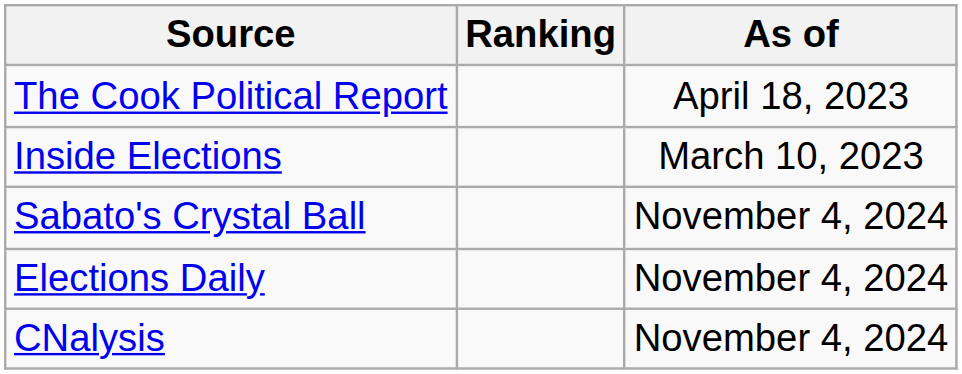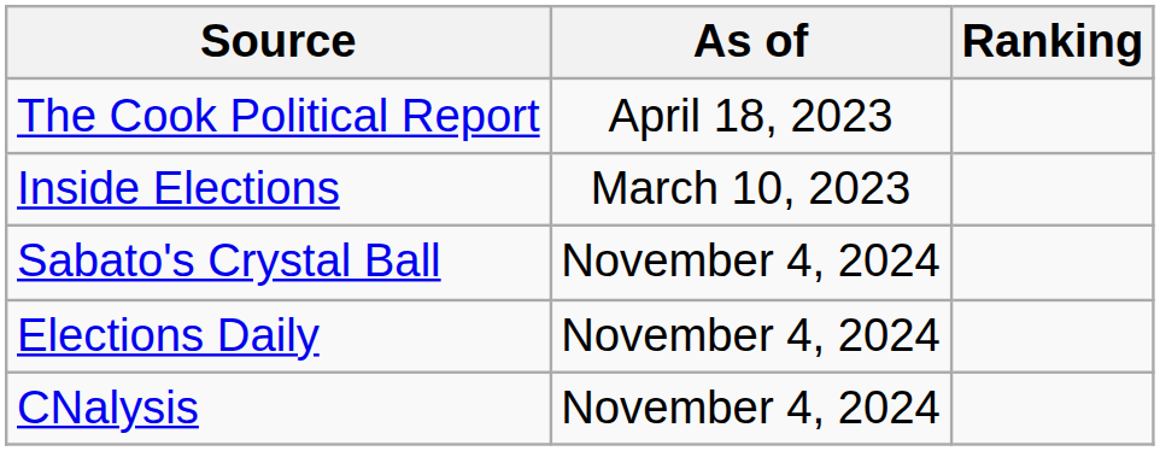columns swapped: Ranking <-> As of
